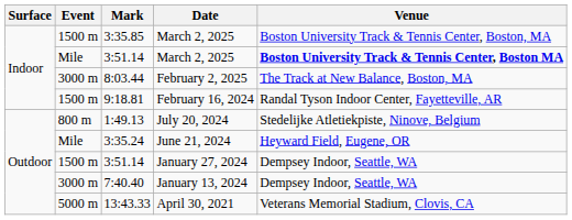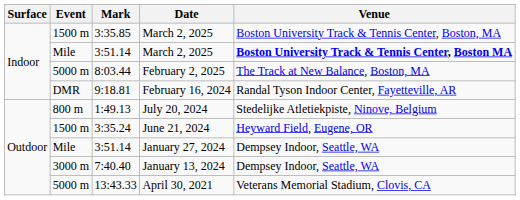8:03.44 | Event: 3000 m -> 5000 m
9:18.81 | Event: 1500 m -> DMR
3:35.24 | Event: Mile -> 1500 m
3:51.14 / January 27, 2024 | Event: 1500 m -> Mile
